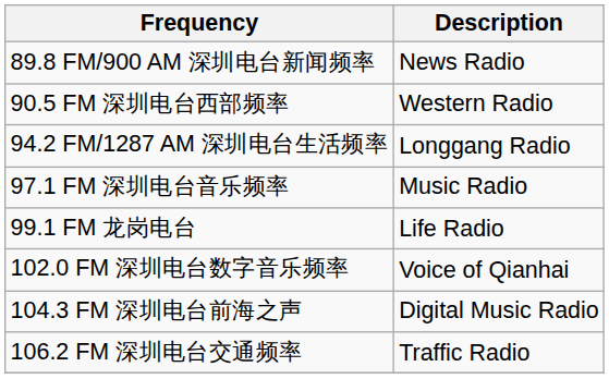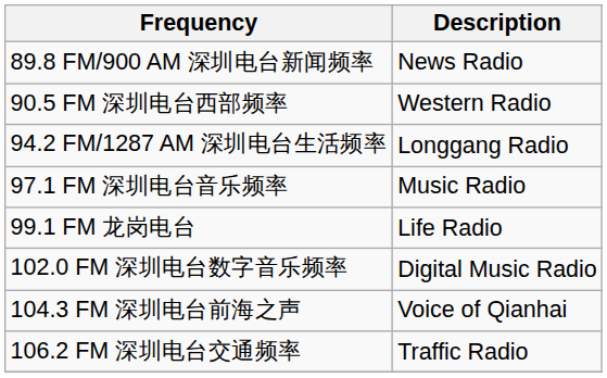102.0 FM 深圳电台数字音乐频率 | Description: Voice of Qianhai -> Digital Music Radio
104.3 FM 深圳电台前海之声 | Description: Digital Music Radio -> Voice of Qianhai
